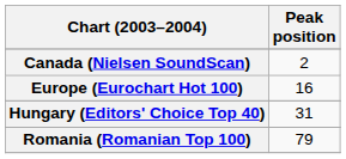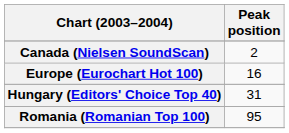Romania (Romanian Top 100) | Peak position: 79 -> 95
